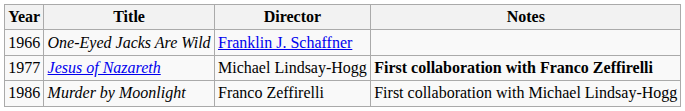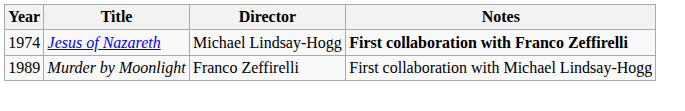- row: 1966 | One-Eyed Jacks Are Wild | Franklin J. Schaffner
Jesus of Nazareth | Year: 1977 -> 1974
Murder by Moonlight | Year: 1986 -> 1989
